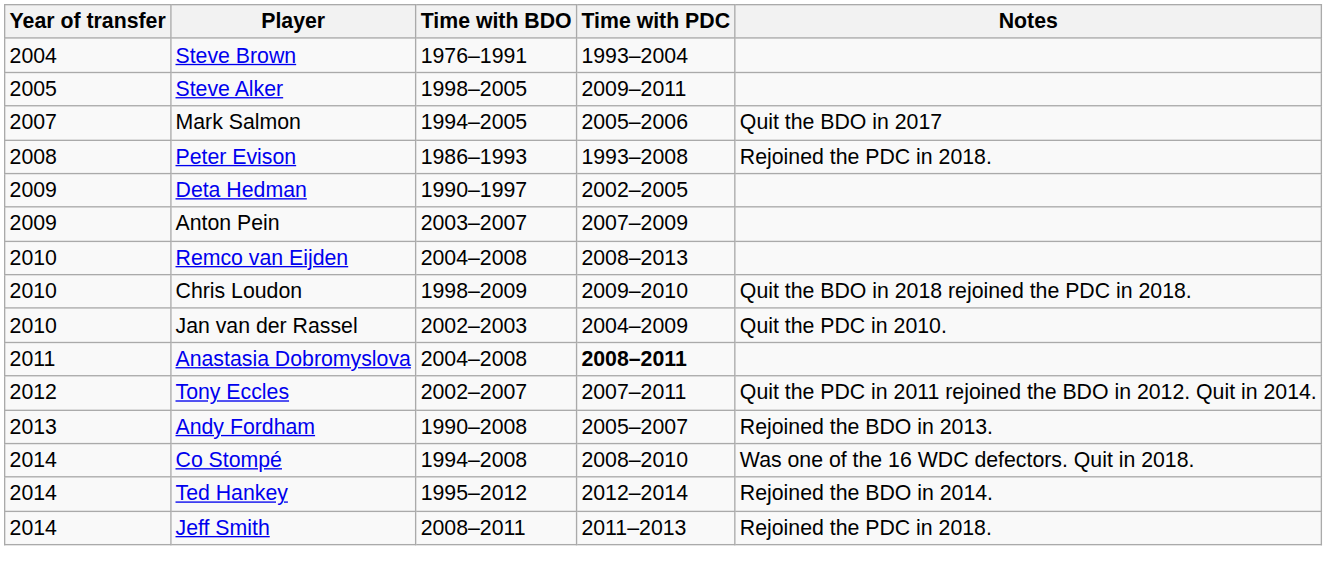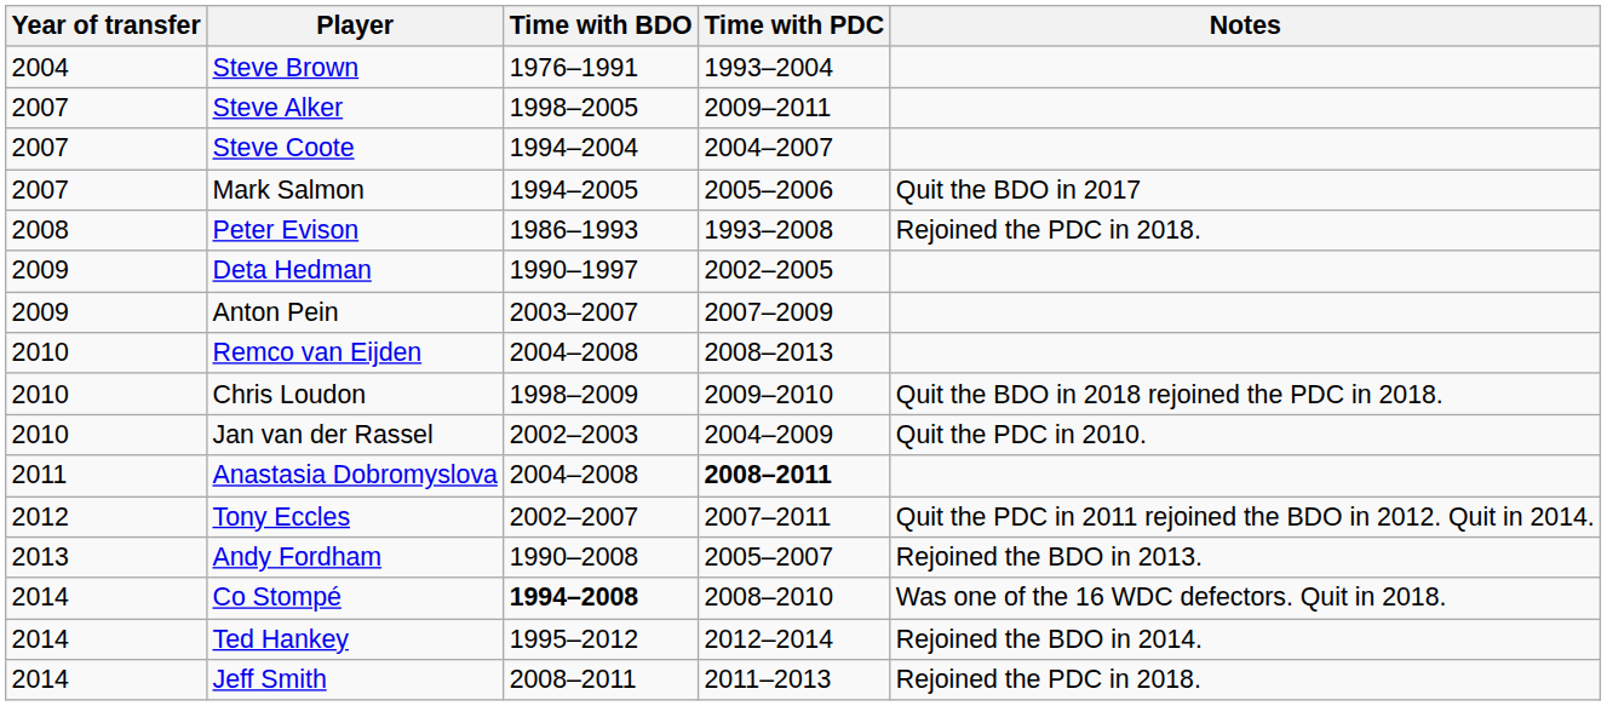Steve Alker | Year of transfer: 2005 -> 2007
+ row: 2007 | Steve Coote | 1994–2004 | 2004–2007
Co Stompé | Time with BDO: normal -> bold
